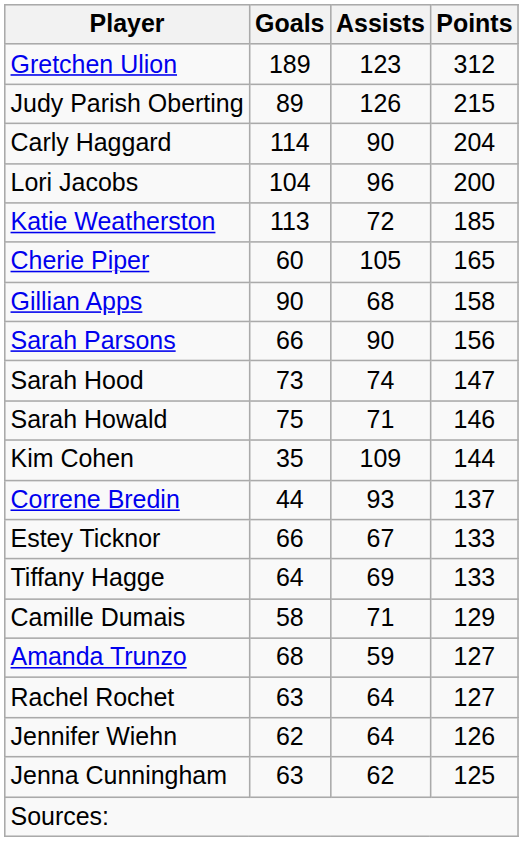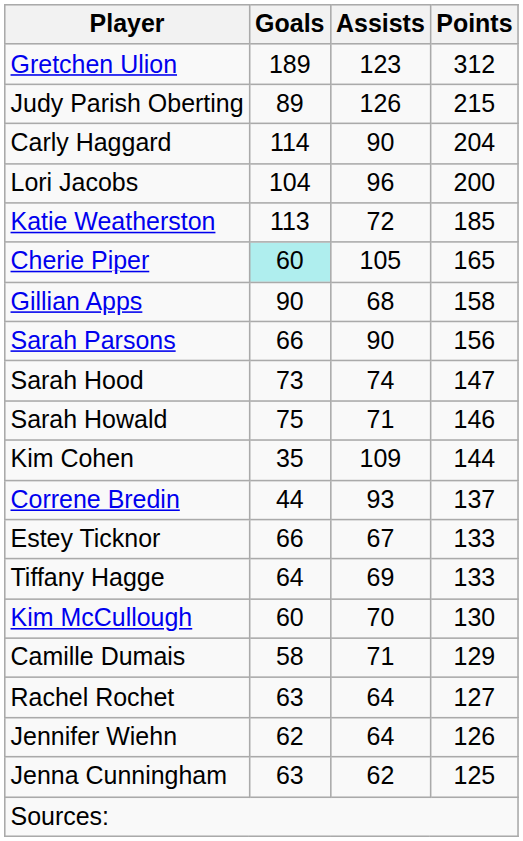Cherie Piper | Goals: no background -> paleturquoise background
+ row: Kim McCullough | 60 | 70 | 130
- row: Amanda Trunzo | 68 | 59 | 127
